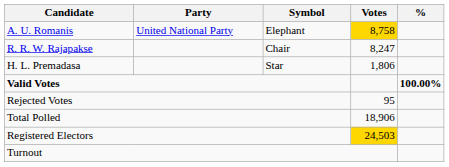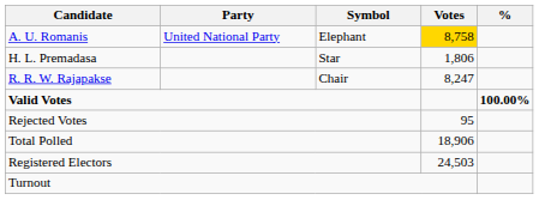rows swapped: R. R. W. Rajapakse <-> H. L. Premadasa
Registered Electors | Votes: gold background -> no background
